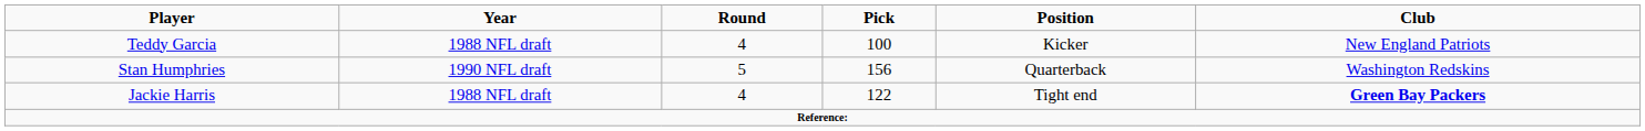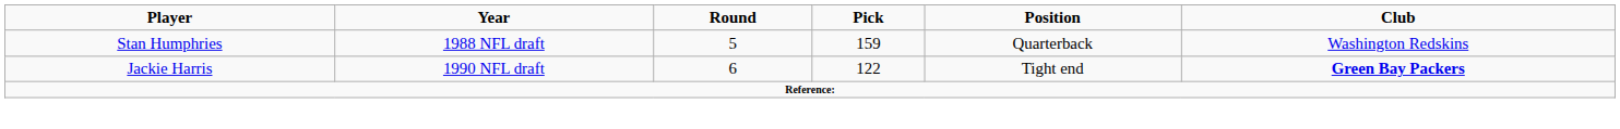- row: Teddy Garcia | 1988 NFL draft | 4 | 100 | Kicker | New England Patriots
Stan Humphries | Year: 1990 NFL draft -> 1988 NFL draft
Stan Humphries | Pick: 156 -> 159
Jackie Harris | Year: 1988 NFL draft -> 1990 NFL draft
Jackie Harris | Round: 4 -> 6
